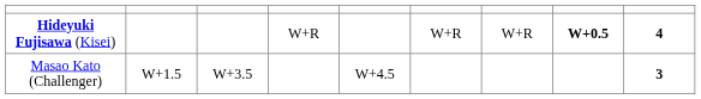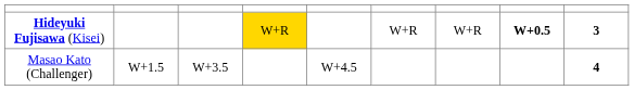Hideyuki Fujisawa (Kisei) | column 4: no background -> gold background
Hideyuki Fujisawa (Kisei) | column 9: 4 -> 3
Masao Kato (Challenger) | column 9: 3 -> 4
